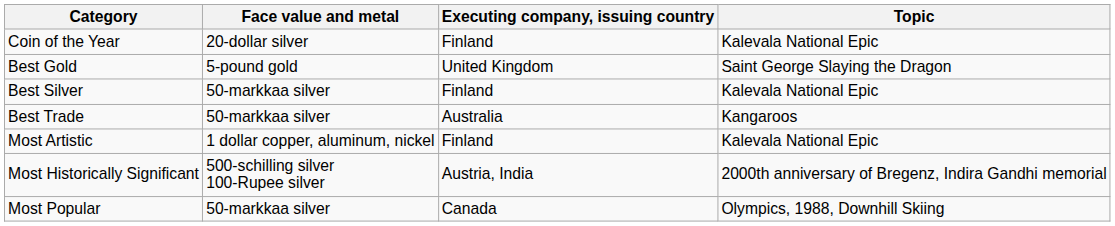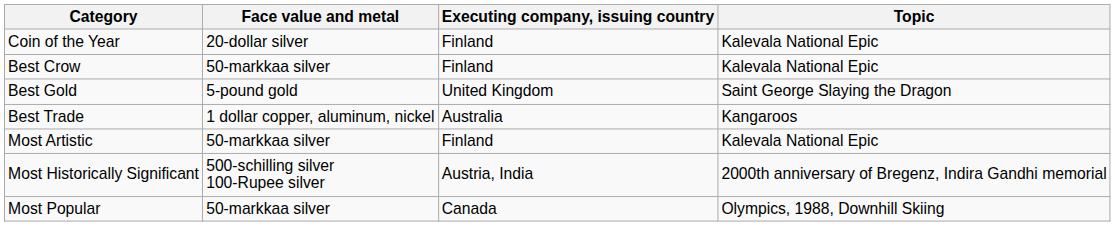+ row: Best Crow | 50-markkaa silver | Finland | Kalevala National Epic
- row: Best Silver | 50-markkaa silver | Finland | Kalevala National Epic
Best Trade | Face value and metal: 50-markkaa silver -> 1 dollar copper, aluminum, nickel
Most Artistic | Face value and metal: 1 dollar copper, aluminum, nickel -> 50-markkaa silver
